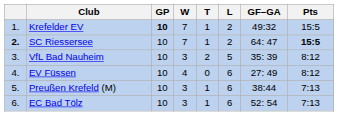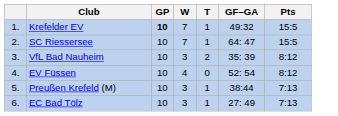- column: L | 2 | 2 | 5 | 6 | 6 | 6
SC Riessersee | column 1: bold -> normal
SC Riessersee | Pts: bold -> normal
EV Füssen | GF–GA: 27: 49 -> 52: 54
EC Bad Tölz | GF–GA: 52: 54 -> 27: 49
